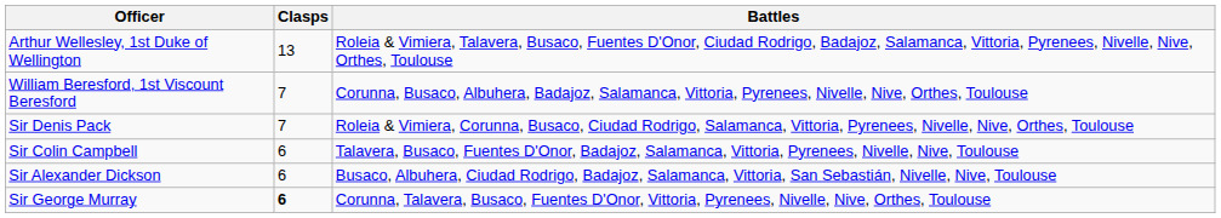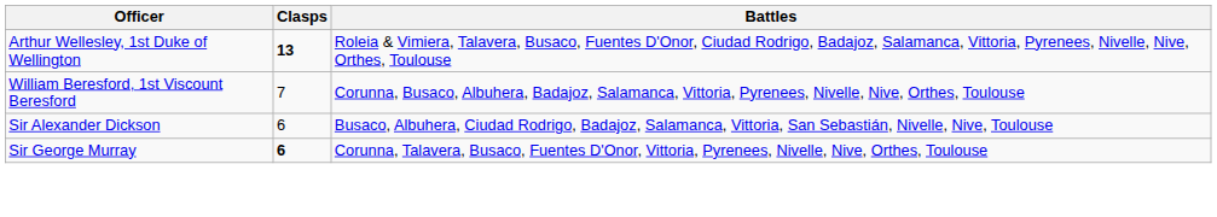Arthur Wellesley, 1st Duke of Wellington | Clasps: normal -> bold
- row: Sir Denis Pack | 7 | Roleia & Vimiera, Corunna, Busaco, Ciudad Rodrigo, Salamanca, Vittoria, Pyrenees, Nivelle, Nive, Orthes, Toulouse
- row: Sir Colin Campbell | 6 | Talavera, Busaco, Fuentes D'Onor, Badajoz, Salamanca, Vittoria, Pyrenees, Nivelle, Nive, Toulouse
